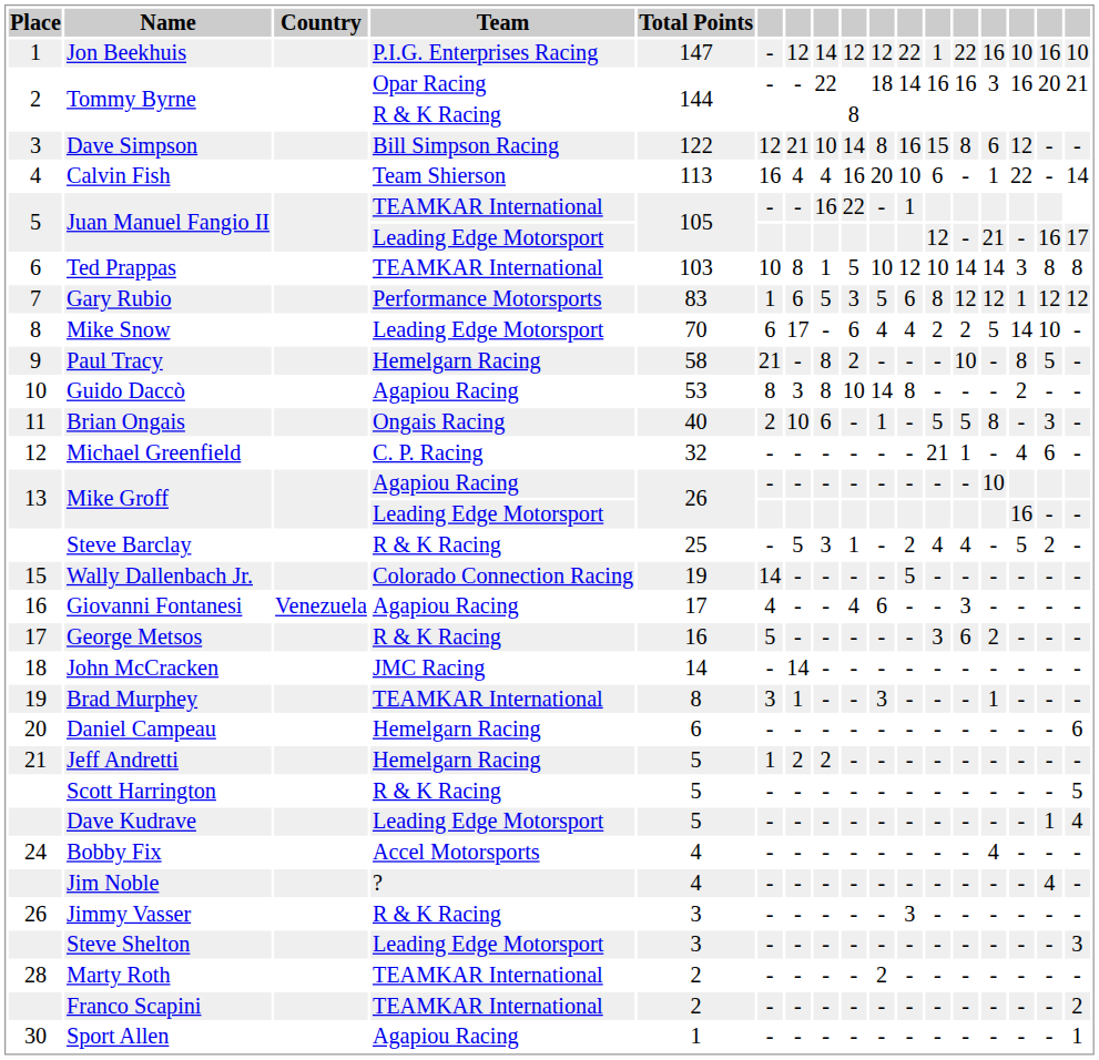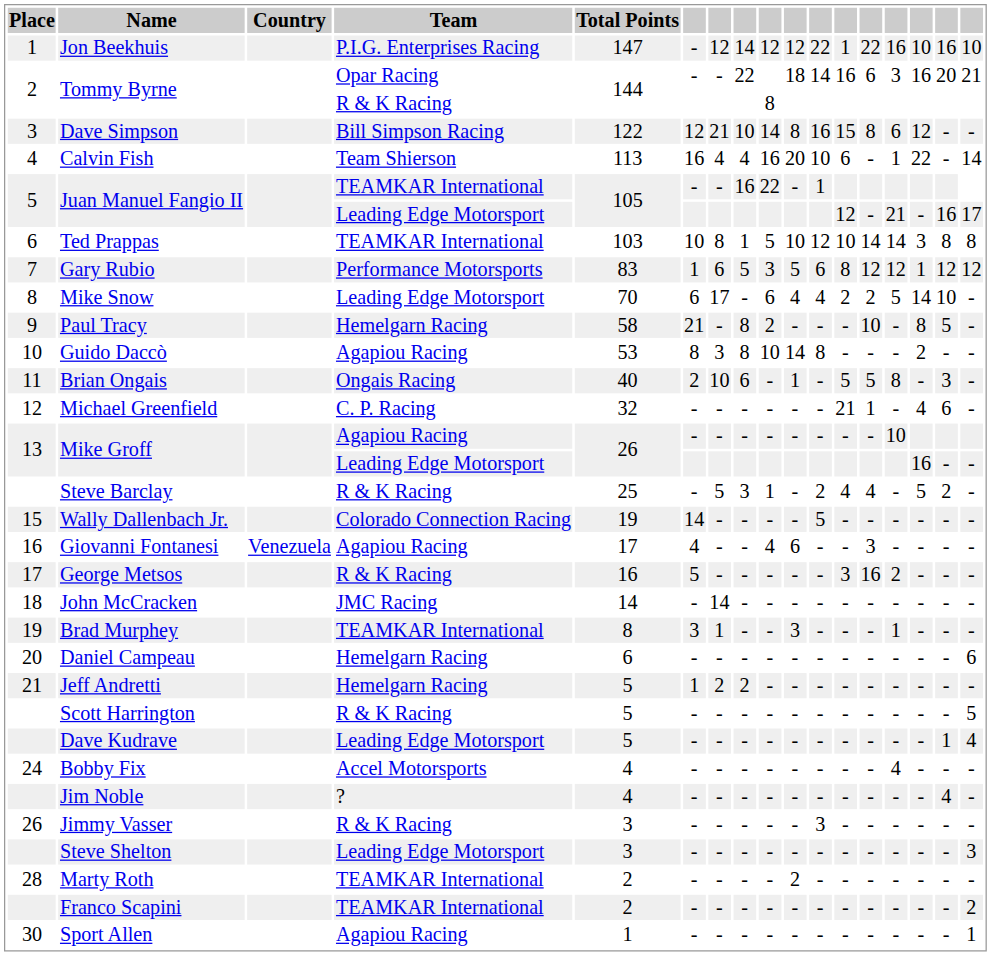Tommy Byrne / Opar Racing | column 13: 16 -> 6
George Metsos | column 13: 6 -> 16
